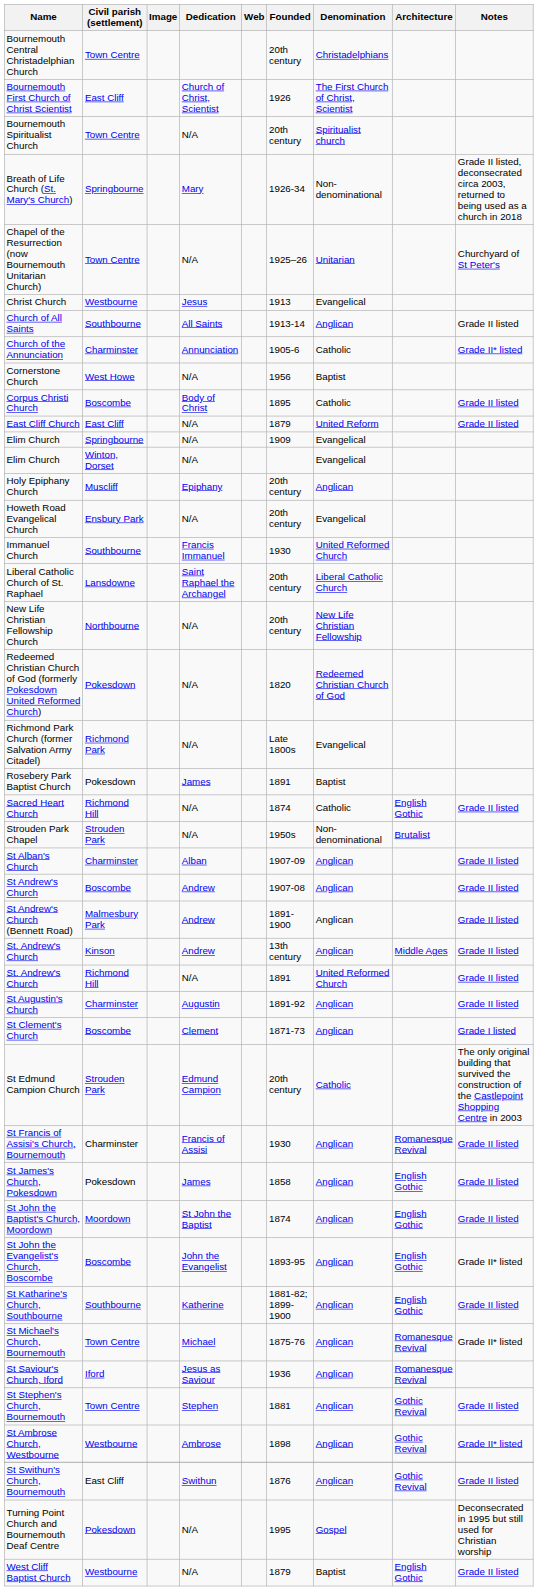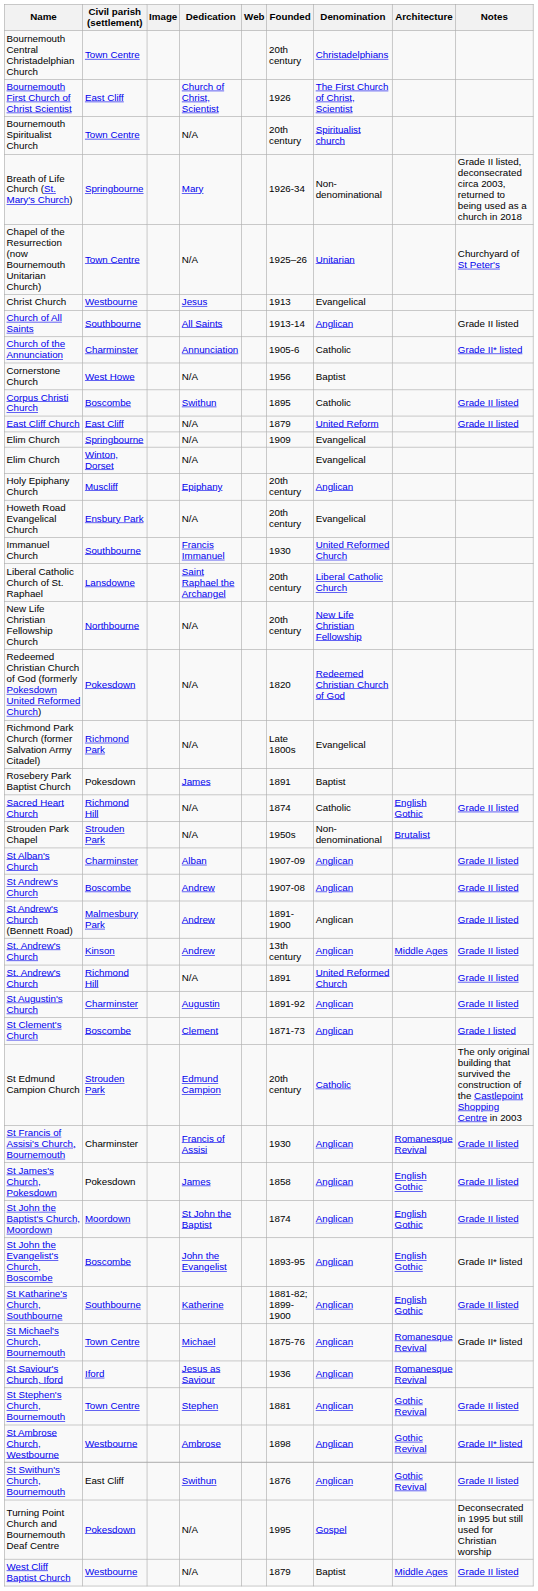Corpus Christi Church | Dedication: Body of Christ -> Swithun
West Cliff Baptist Church | Architecture: English Gothic -> Middle Ages
